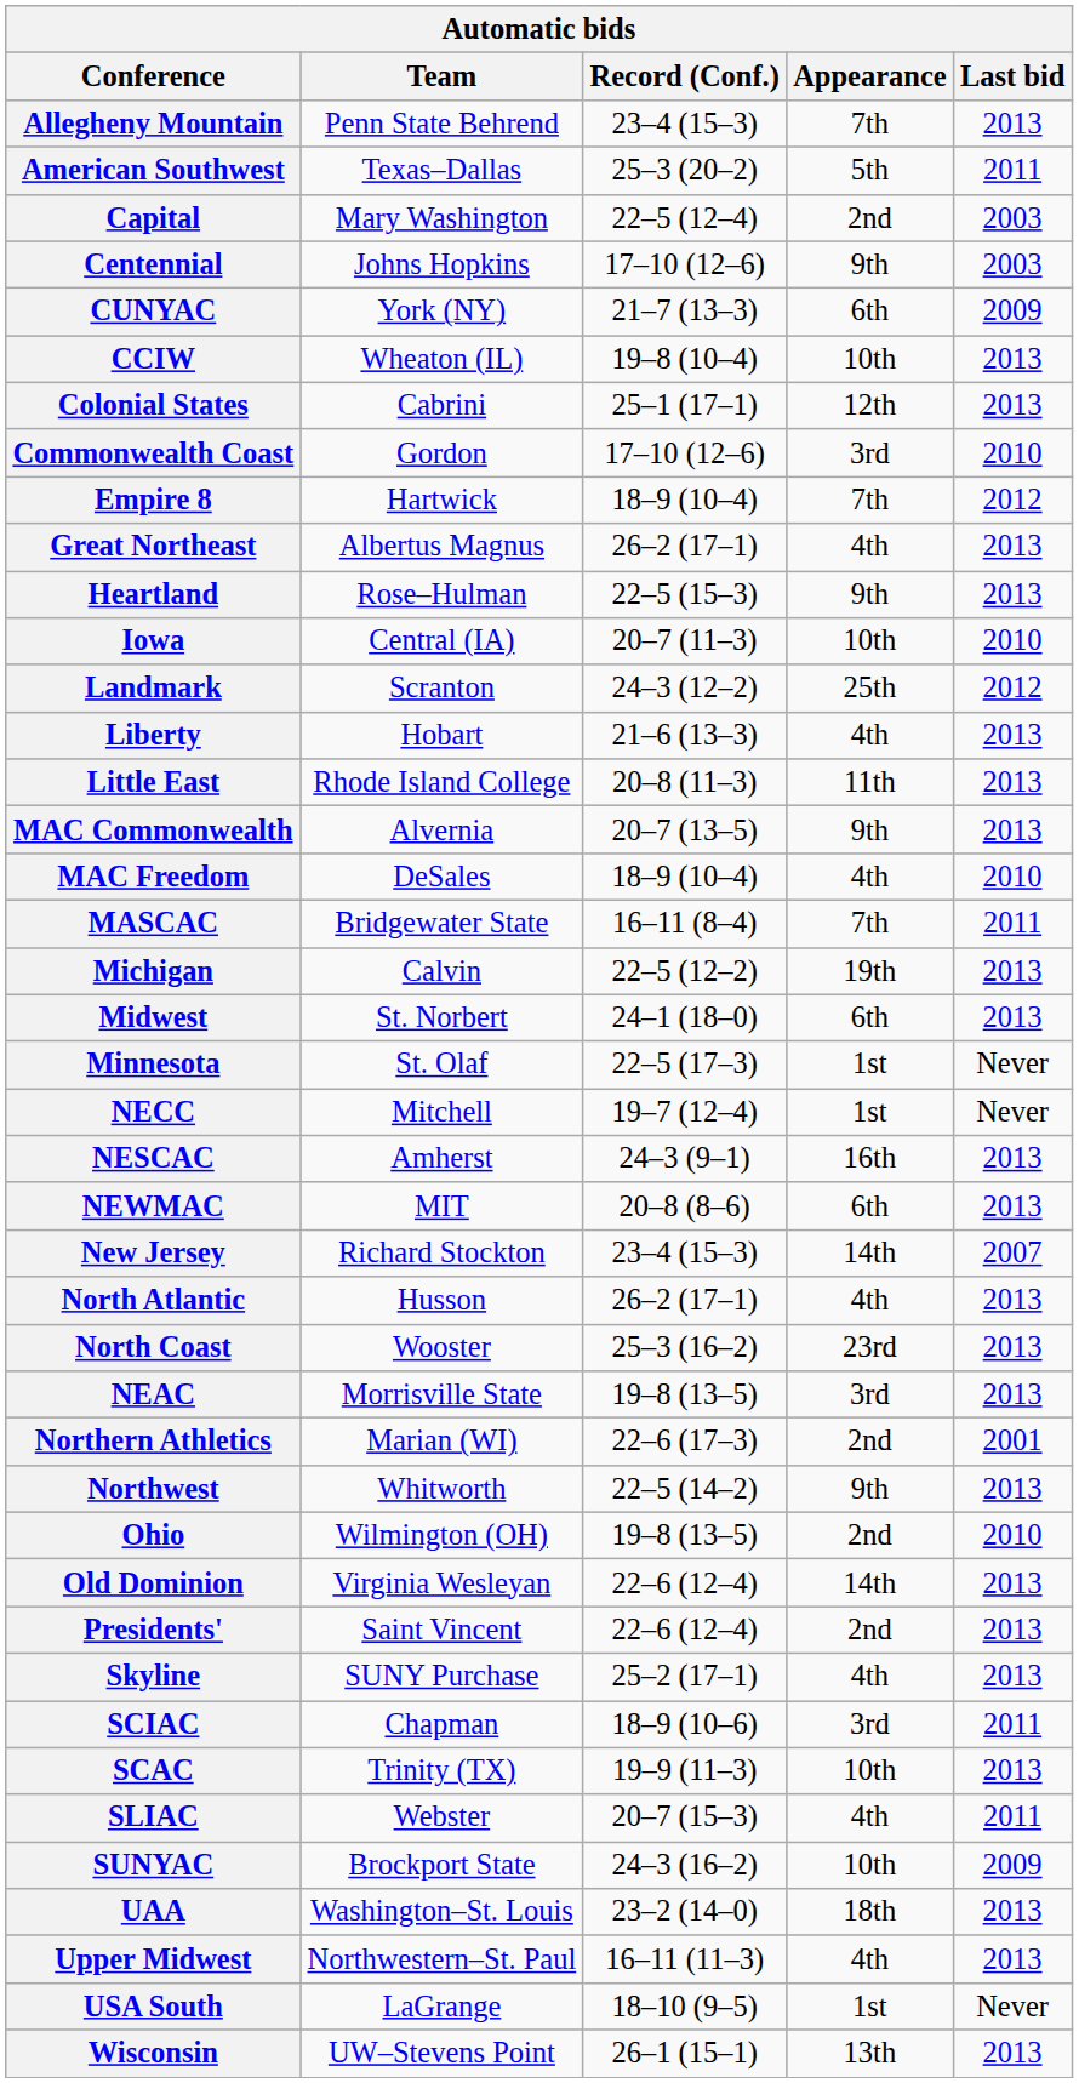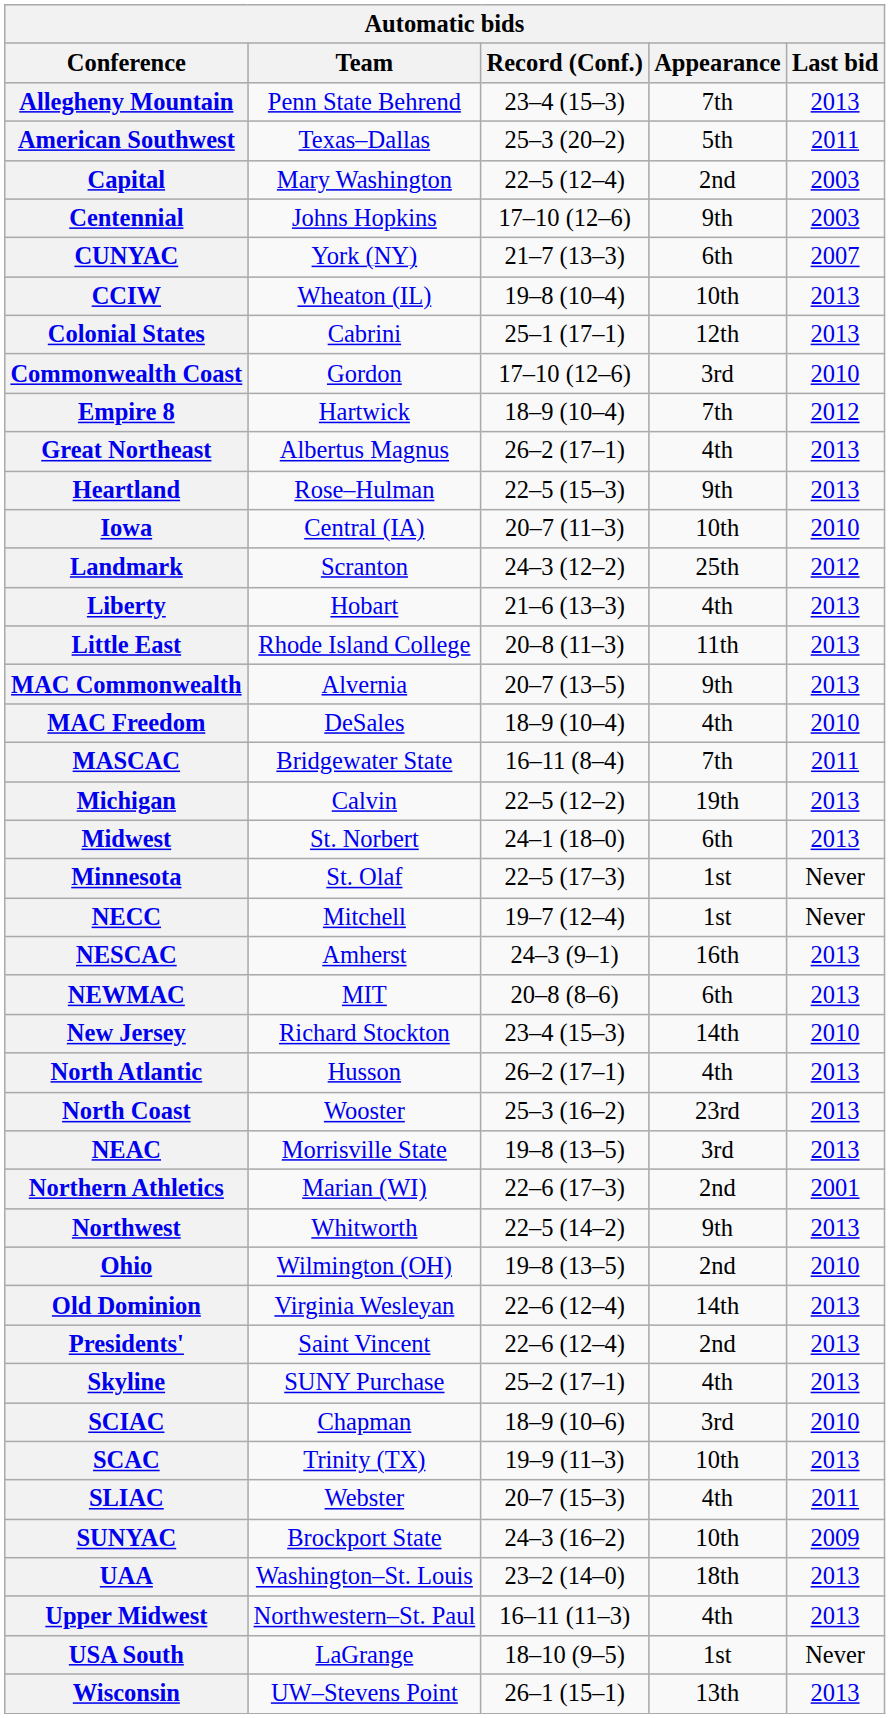CUNYAC | Last bid: 2009 -> 2007
New Jersey | Last bid: 2007 -> 2010
SCIAC | Last bid: 2011 -> 2010
